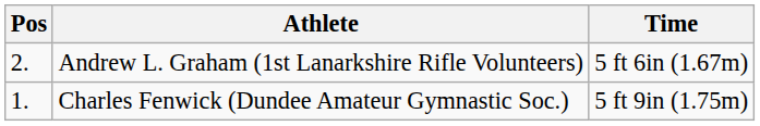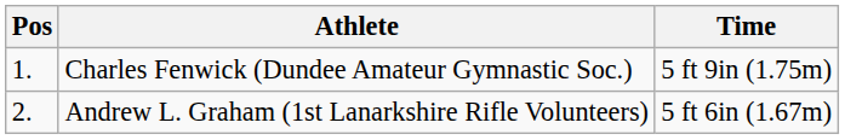rows swapped: Charles Fenwick (Dundee Amateur Gymnastic Soc.) <-> Andrew L. Graham (1st Lanarkshire Rifle Volunteers)
